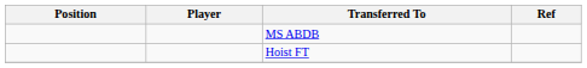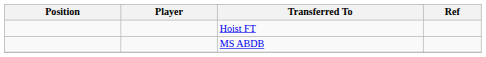rows swapped: MS ABDB <-> Hoist FT
